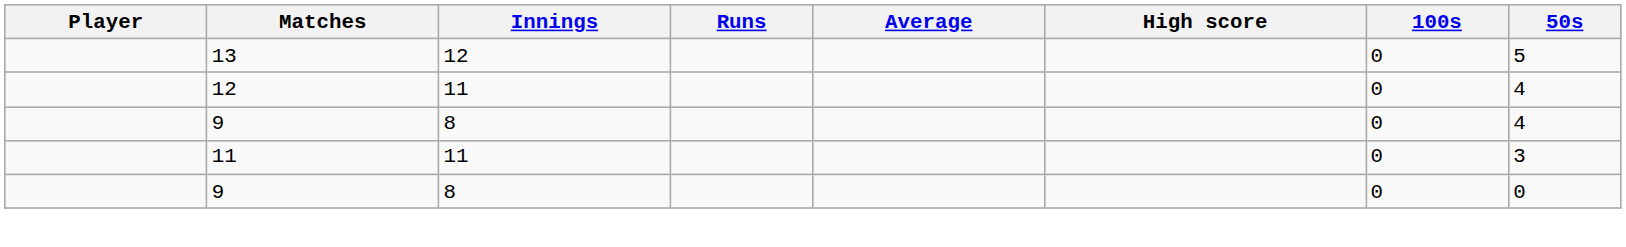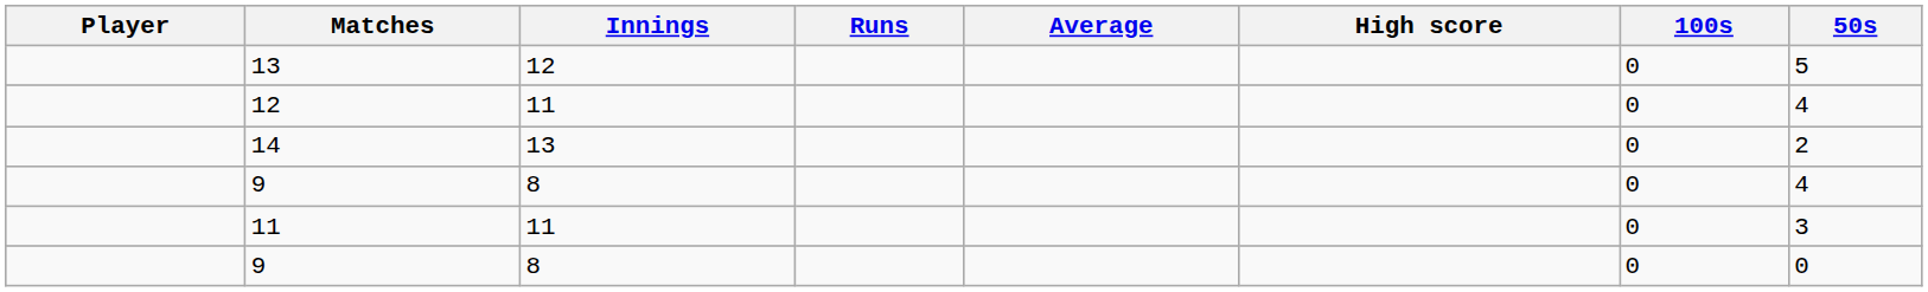+ row: 14 | 13 | 0 | 2
